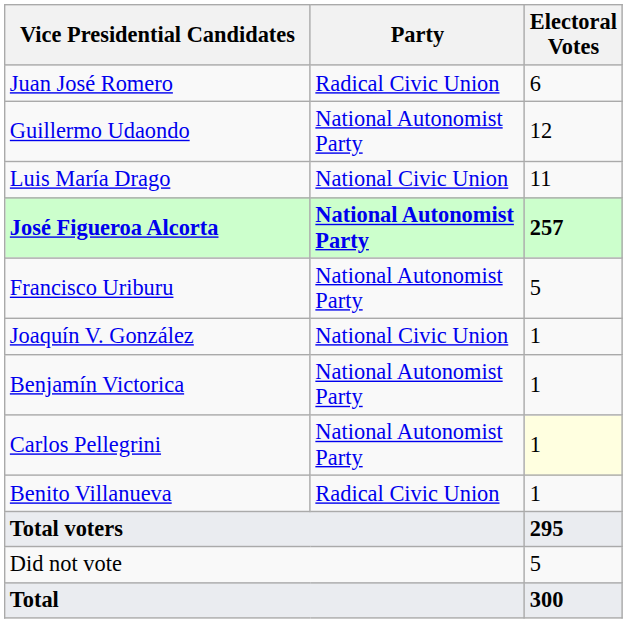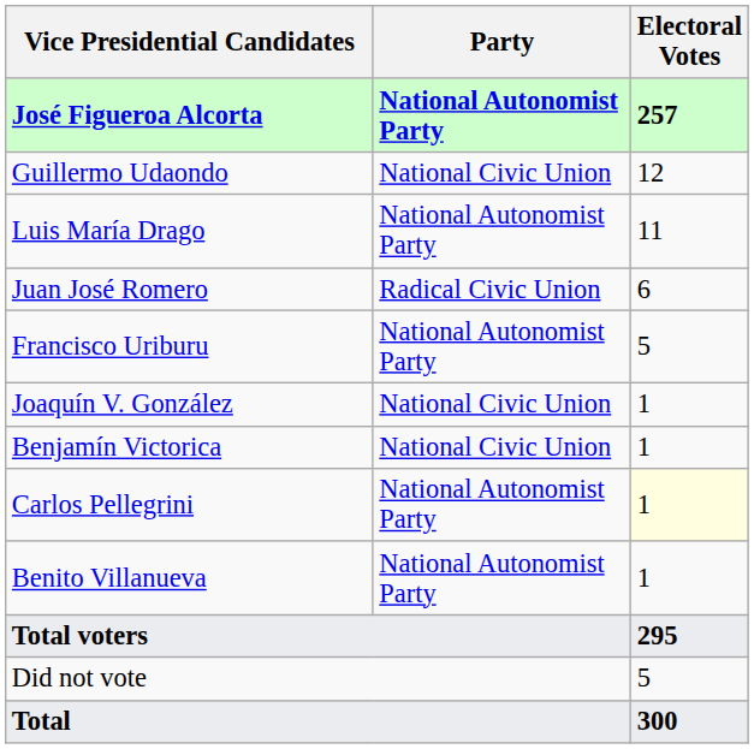rows swapped: José Figueroa Alcorta <-> Juan José Romero
Guillermo Udaondo | Party: National Autonomist Party -> National Civic Union
Luis María Drago | Party: National Civic Union -> National Autonomist Party
Benjamín Victorica | Party: National Autonomist Party -> National Civic Union
Benito Villanueva | Party: Radical Civic Union -> National Autonomist Party
